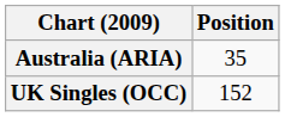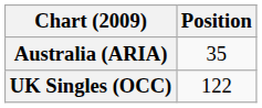UK Singles (OCC) | Position: 152 -> 122
